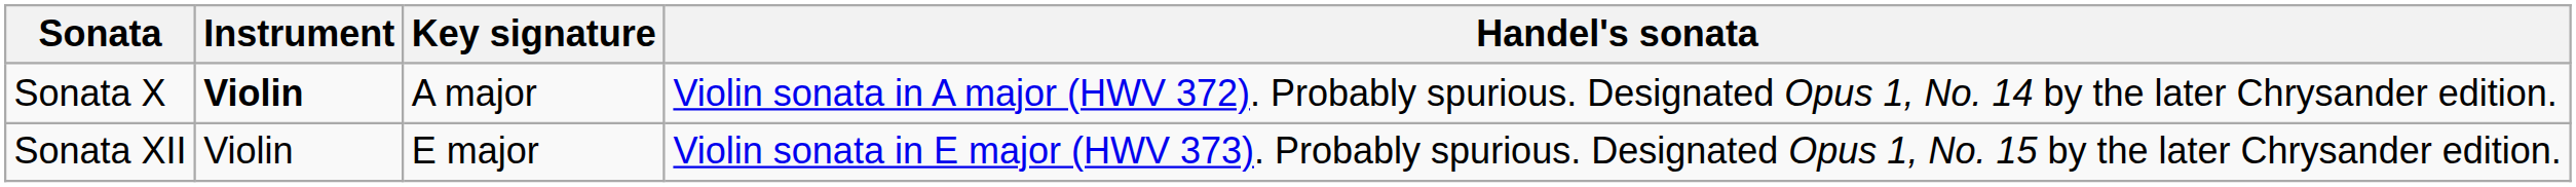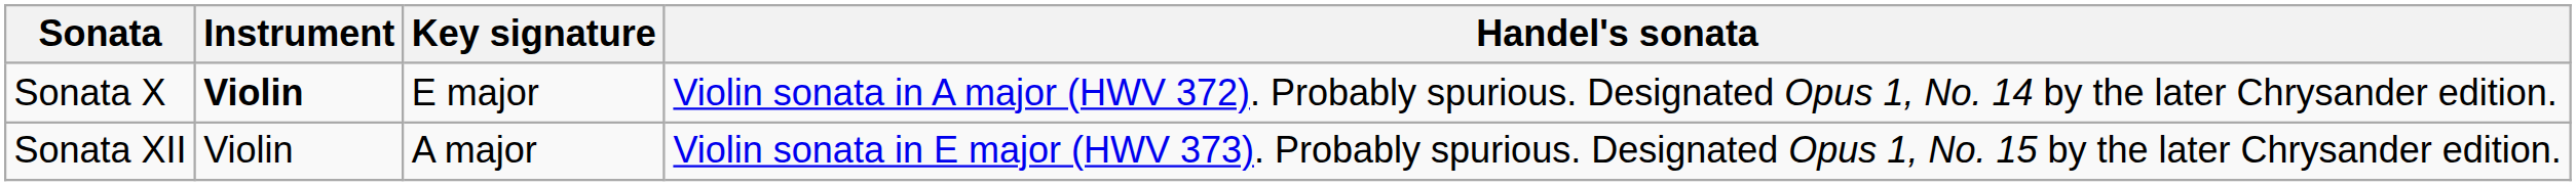Sonata X | Key signature: A major -> E major
Sonata XII | Key signature: E major -> A major
